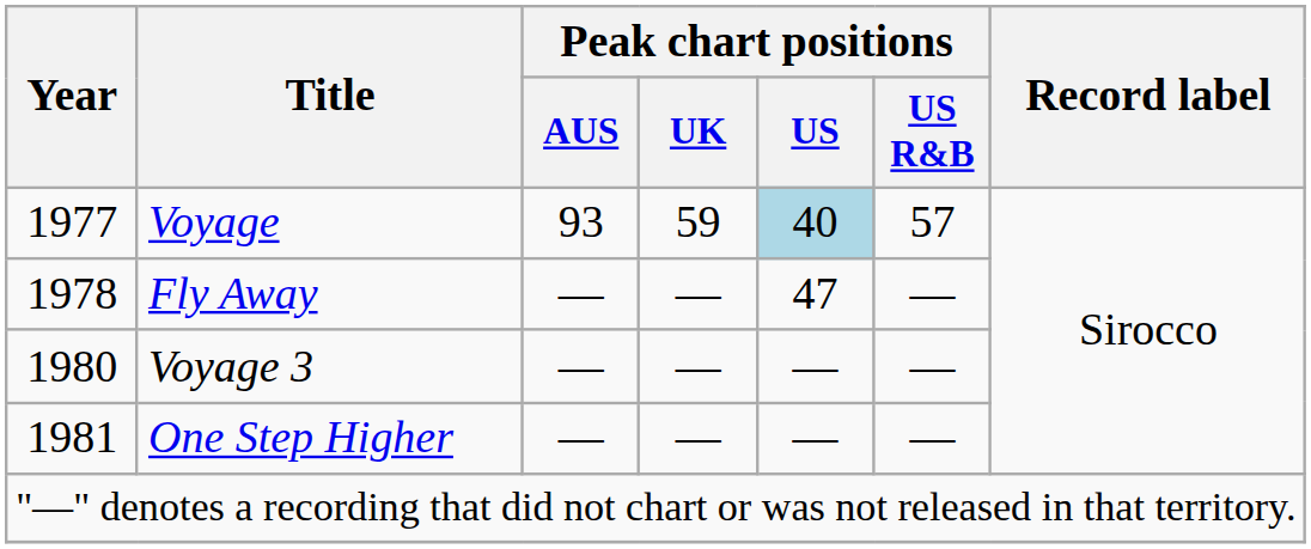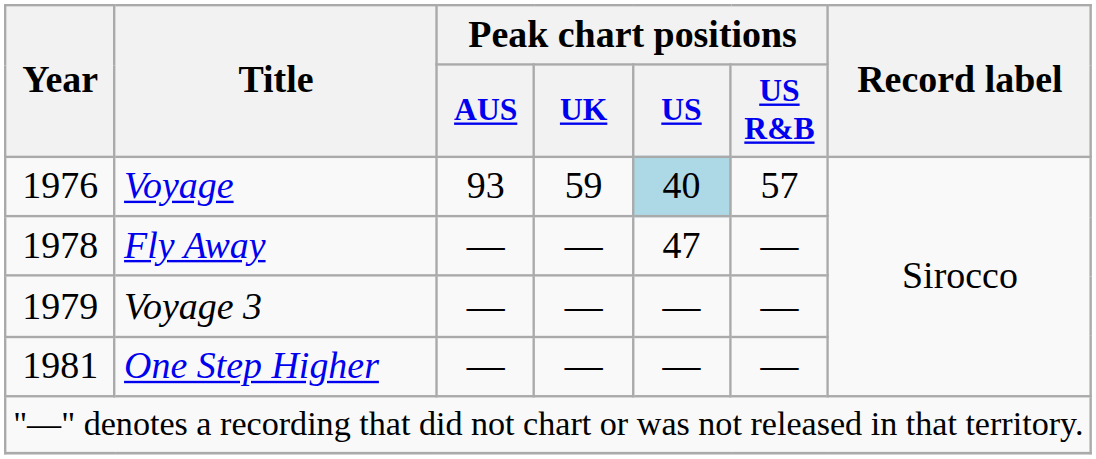Voyage | Year: 1977 -> 1976
Voyage 3 | Year: 1980 -> 1979
